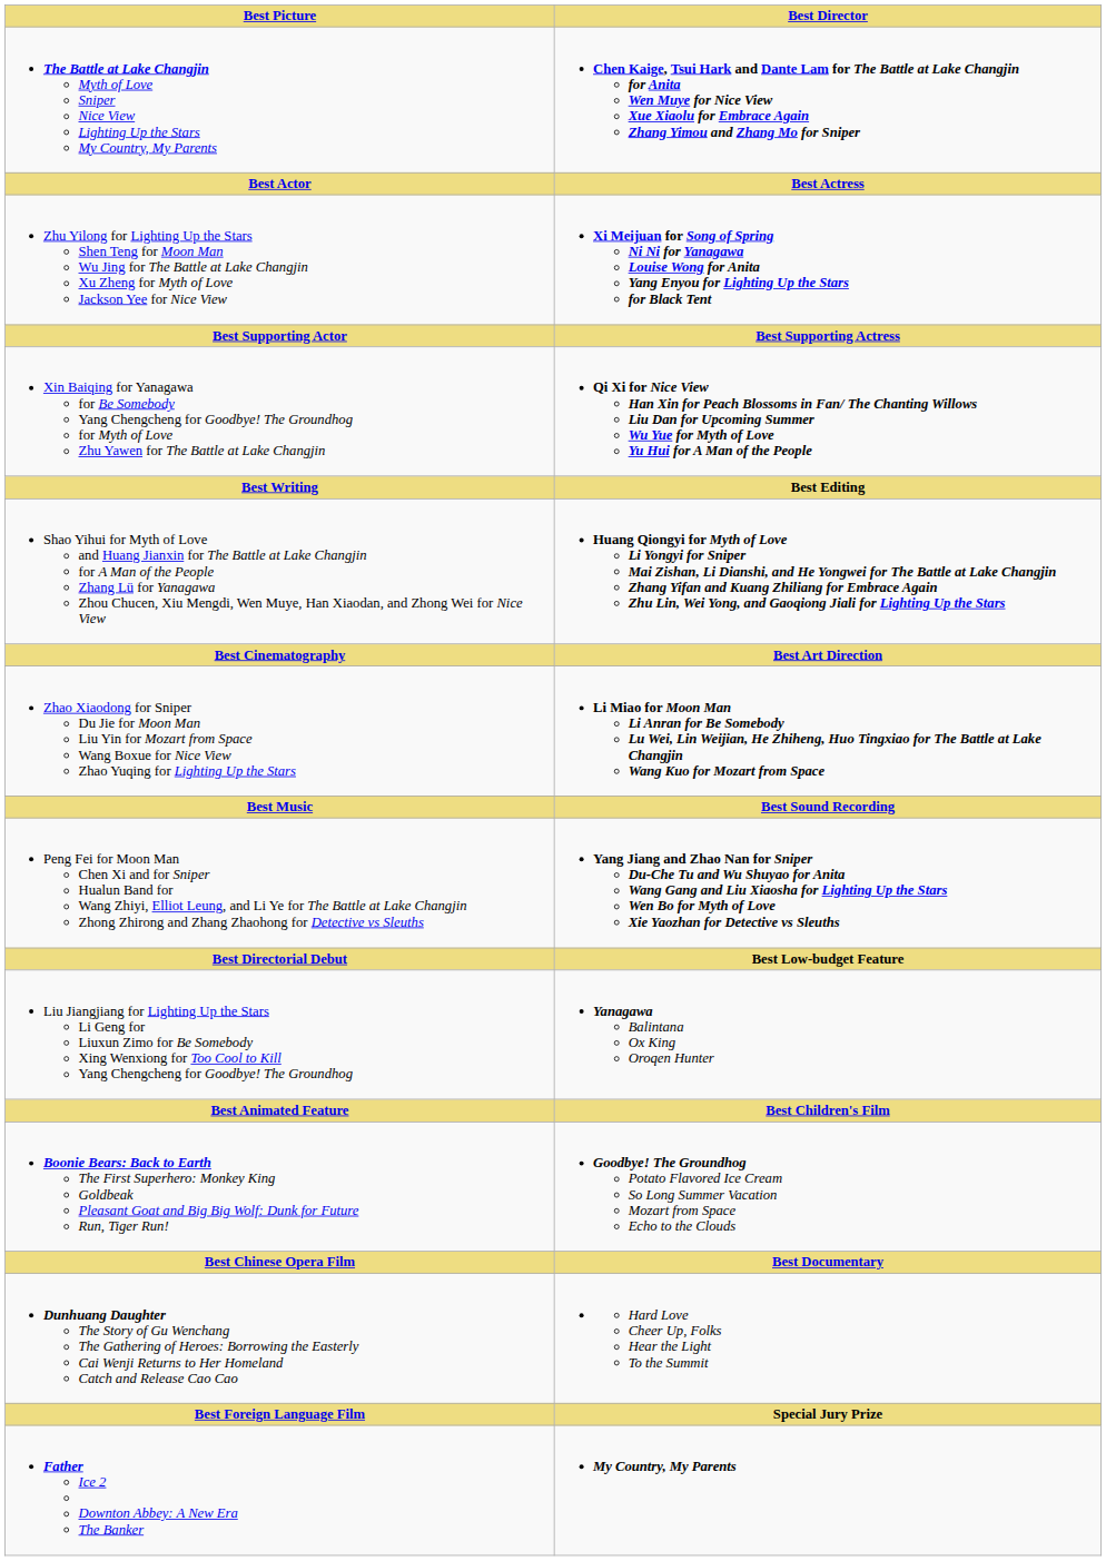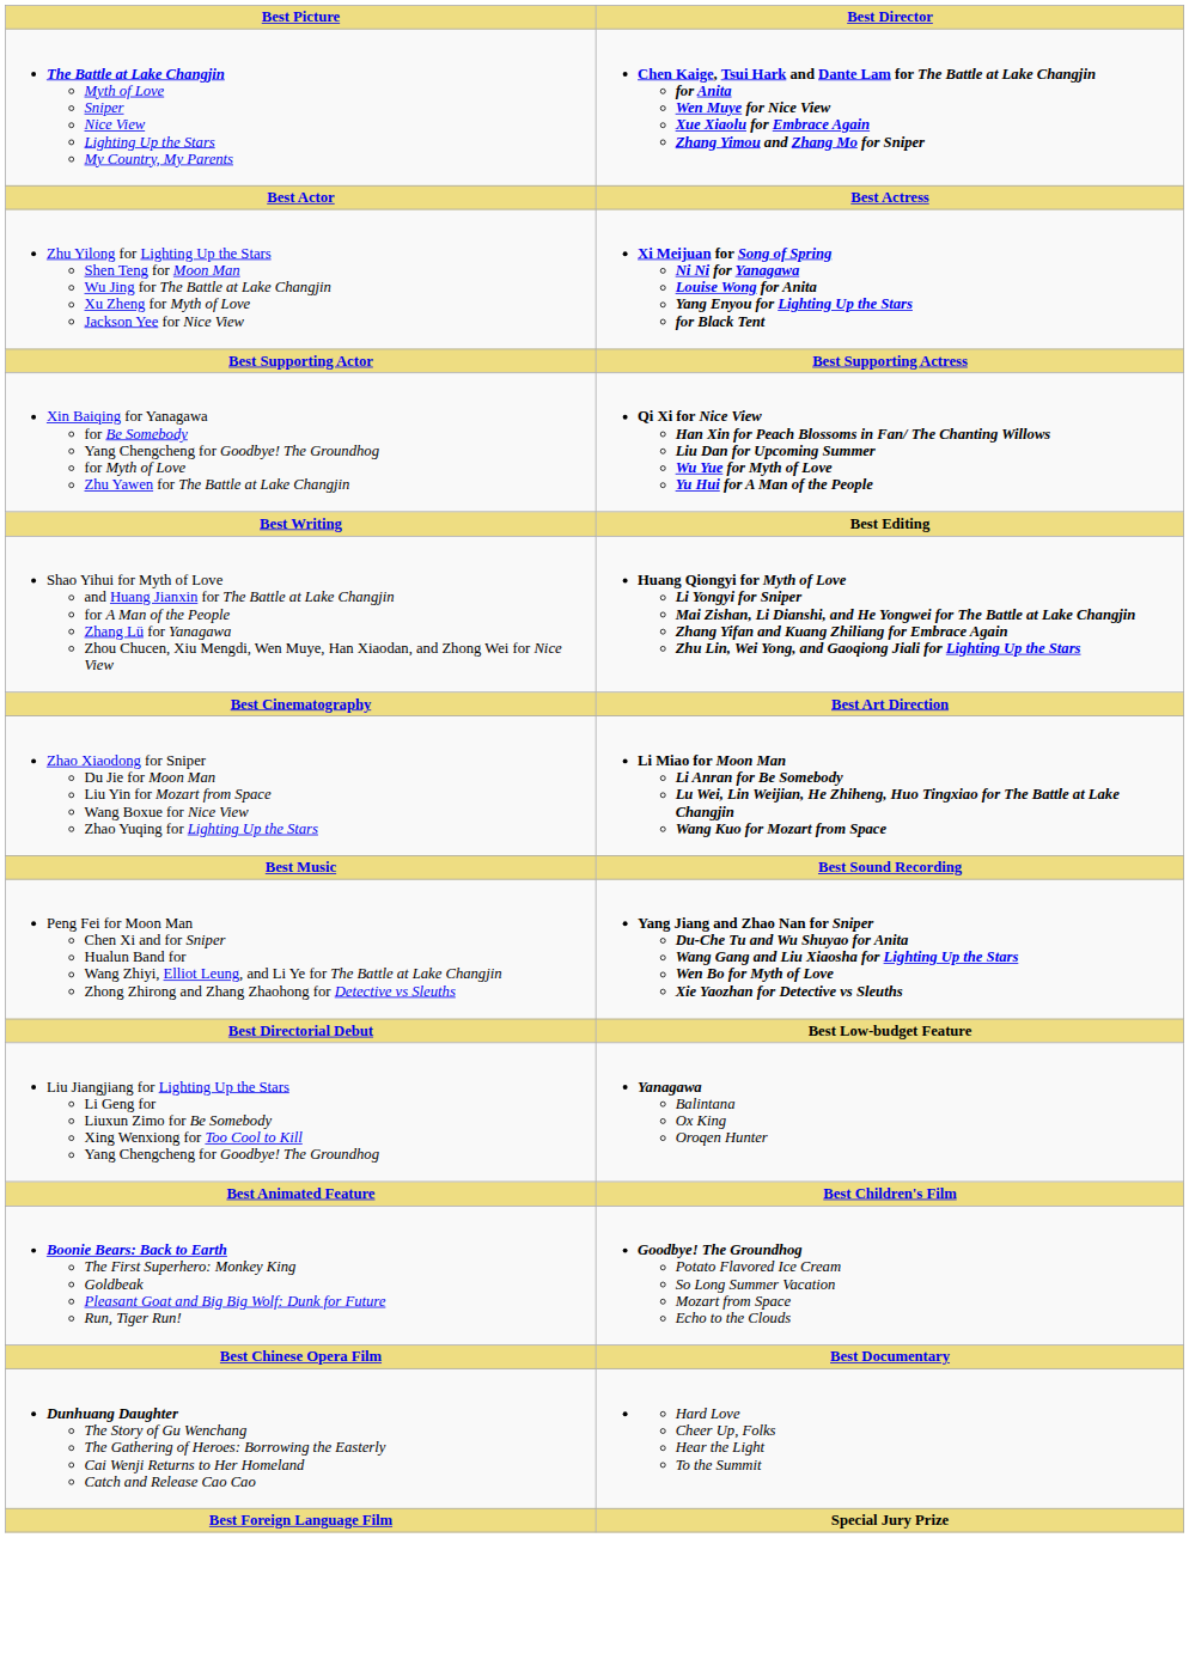- row: Father Ice 2 Downton Abbey: A New Era The Banker | My Country, My Parents
